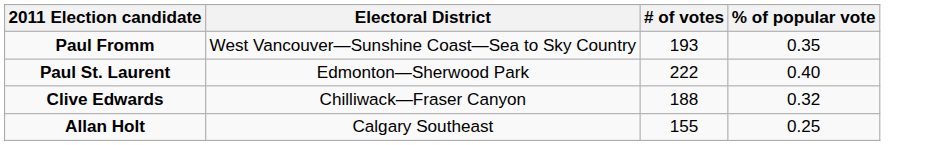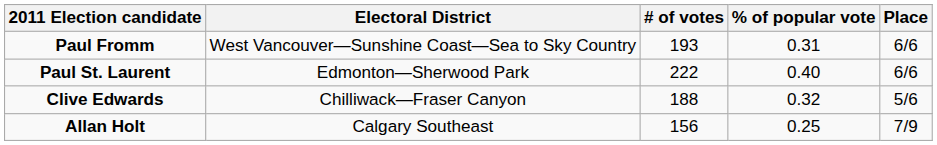+ column: Place | 6/6 | 6/6 | 5/6 | 7/9
Paul Fromm | % of popular vote: 0.35 -> 0.31
Allan Holt | # of votes: 155 -> 156
